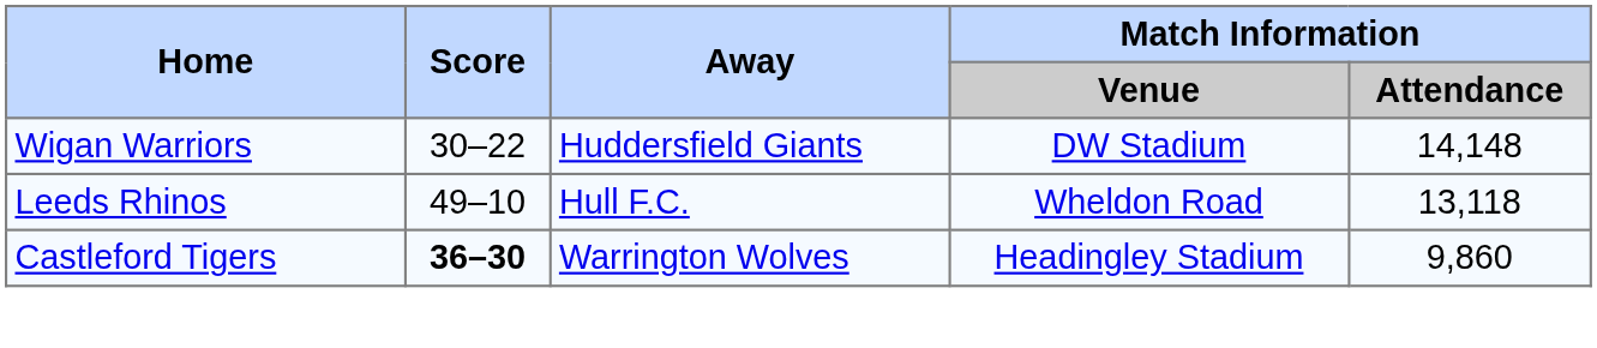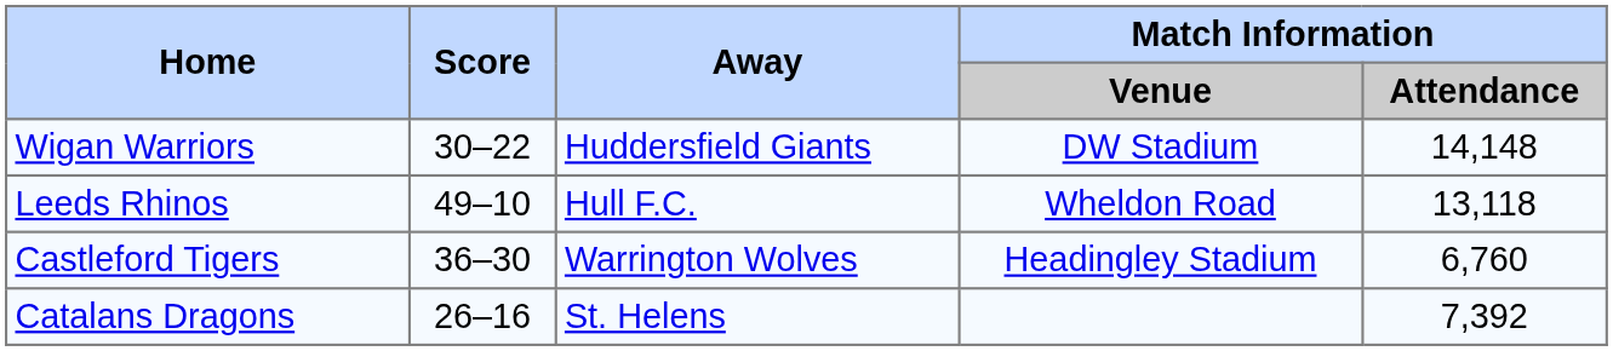Castleford Tigers | Score: bold -> normal
Castleford Tigers | Match Information / Attendance: 9,860 -> 6,760
+ row: Catalans Dragons | 26–16 | St. Helens | 7,392
